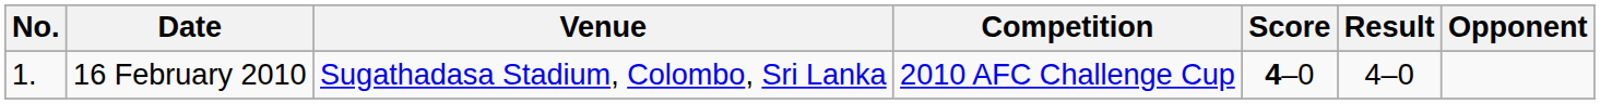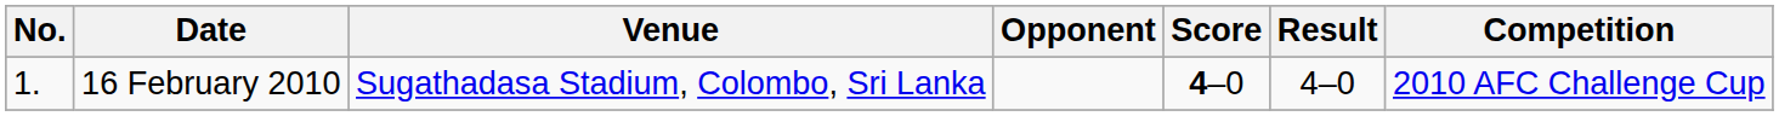columns swapped: Opponent <-> Competition
